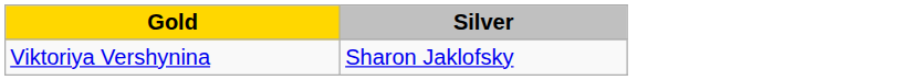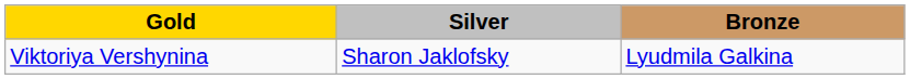+ column: Bronze | Lyudmila Galkina
